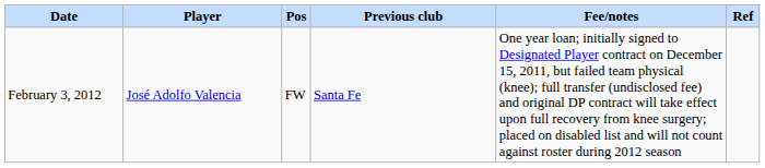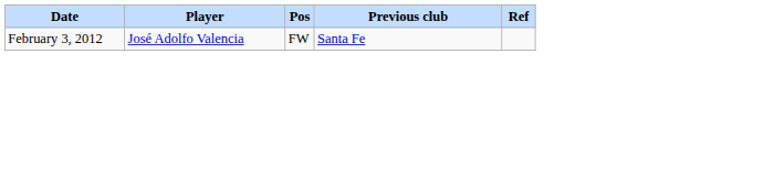- column: Fee/notes | One year loan; initially signed to Designated Player contract on December 15, 2011, but failed team physical (knee); full transfer (undisclosed fee) and original DP contract will take effect upon full recovery from knee surgery; placed on disabled list and will not count against roster during 2012 season
